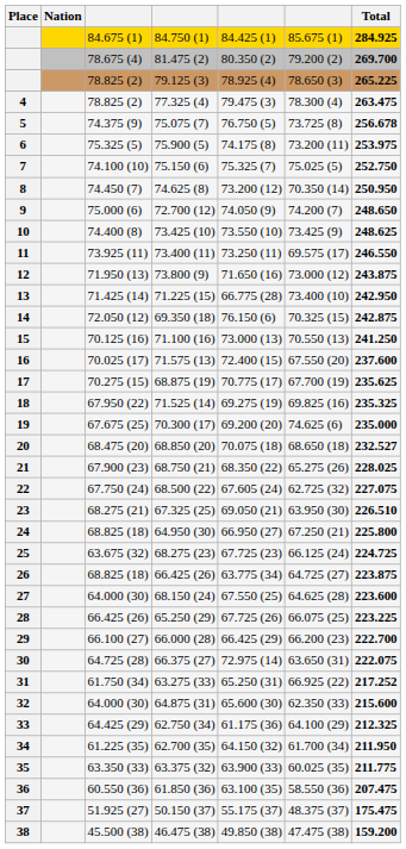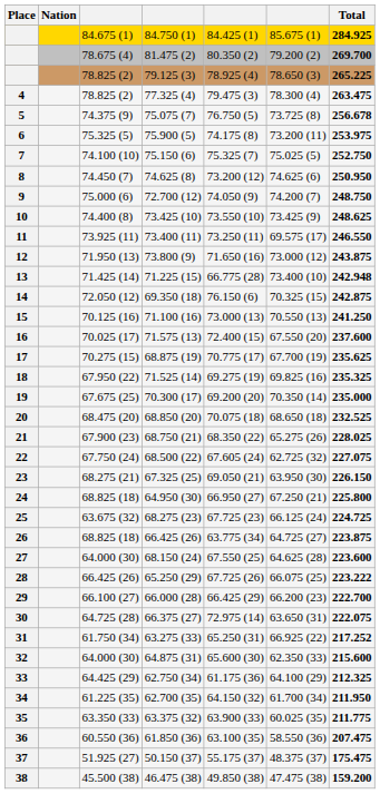74.625 (8) | column 6: 70.350 (14) -> 74.625 (6)
72.700 (12) | Total: 248.650 -> 248.750
71.225 (15) | Total: 242.950 -> 242.948
70.300 (17) | column 6: 74.625 (6) -> 70.350 (14)
68.850 (20) | Total: 232.527 -> 232.525
67.325 (25) | Total: 226.510 -> 226.150
65.250 (29) | Total: 223.225 -> 223.222
